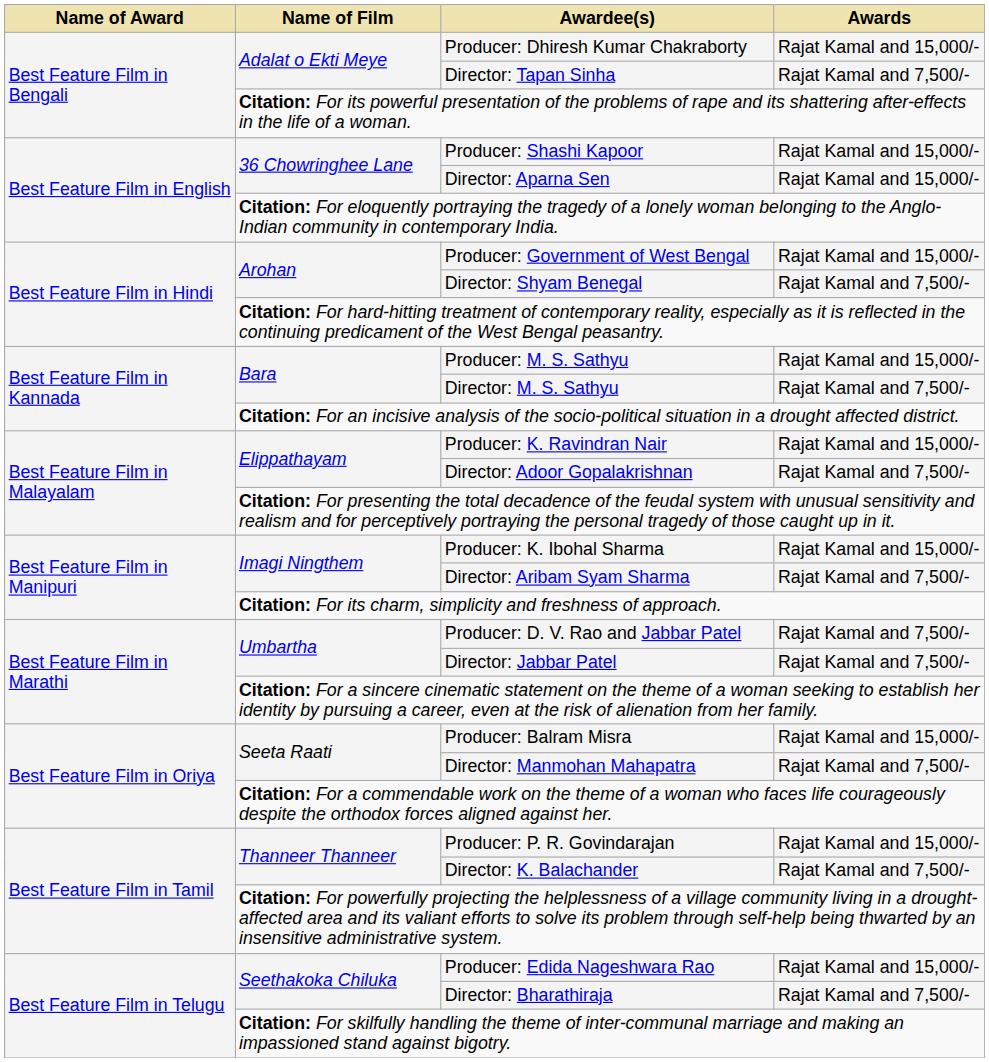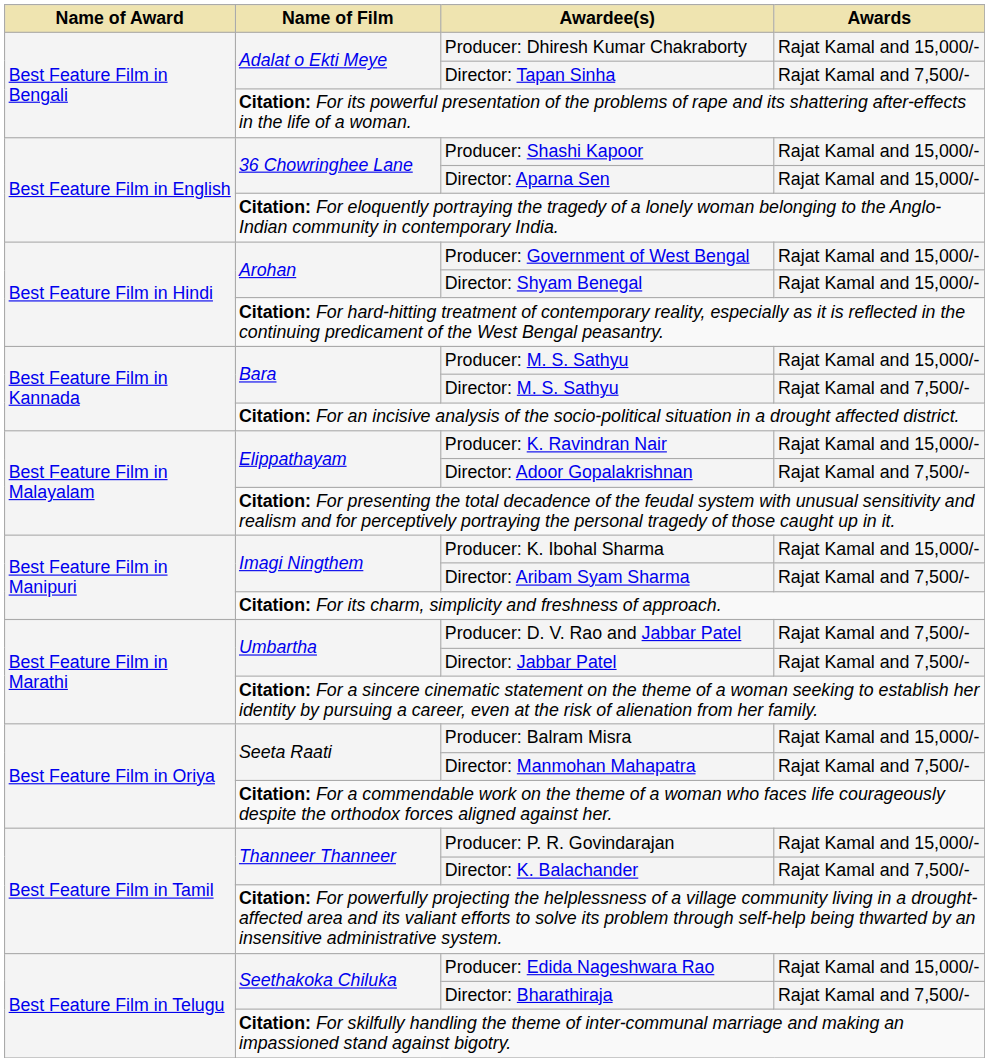Director: Shyam Benegal | Awards: Rajat Kamal and 7,500/- -> Rajat Kamal and 15,000/-
